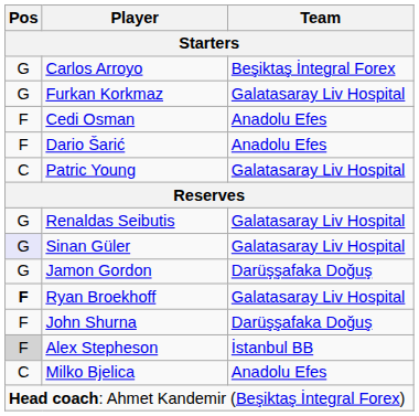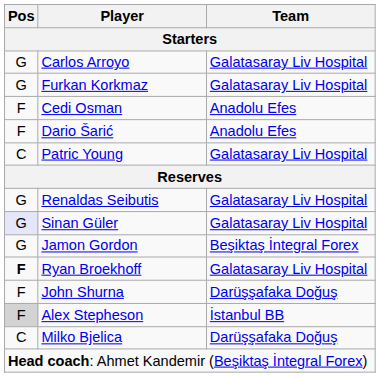Carlos Arroyo | Team: Beşiktaş İntegral Forex -> Galatasaray Liv Hospital
Jamon Gordon | Team: Darüşşafaka Doğuş -> Beşiktaş İntegral Forex
Milko Bjelica | Team: Anadolu Efes -> Darüşşafaka Doğuş
